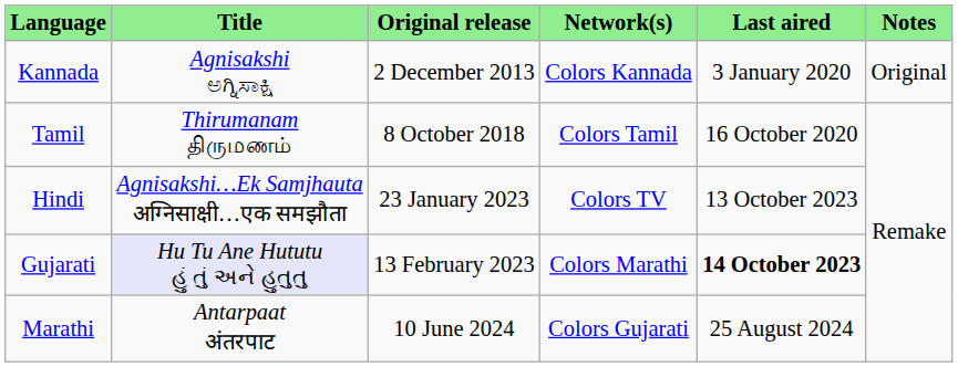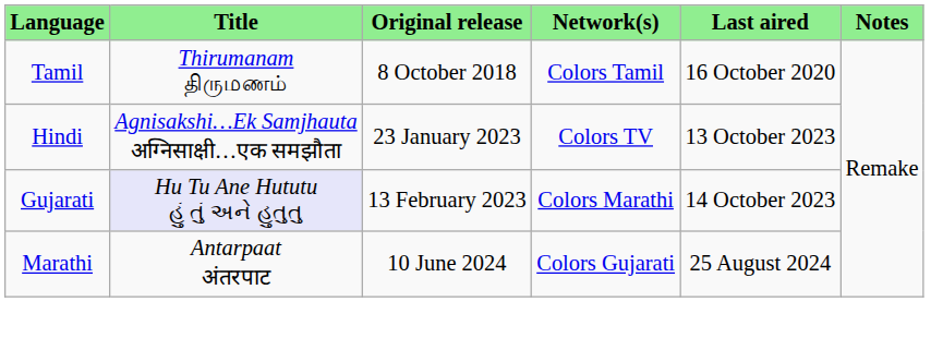- row: Kannada | Agnisakshi ಅಗ್ನಿಸಾಕ್ಷಿ | 2 December 2013 | Colors Kannada | 3 January 2020 | Original
Gujarati | Last aired: bold -> normal
